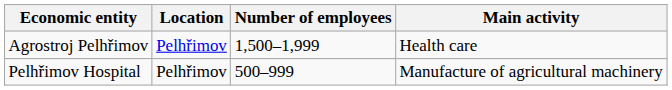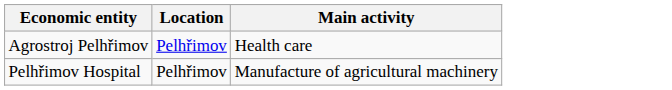- column: Number of employees | 1,500–1,999 | 500–999
